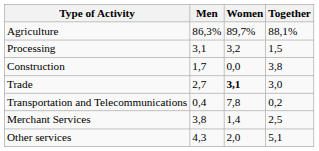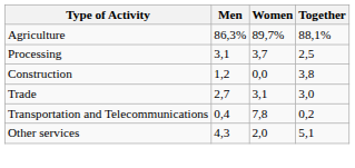Processing | Women: 3,2 -> 3,7
Processing | Together: 1,5 -> 2,5
Construction | Men: 1,7 -> 1,2
Trade | Women: bold -> normal
- row: Merchant Services | 3,8 | 1,4 | 2,5
